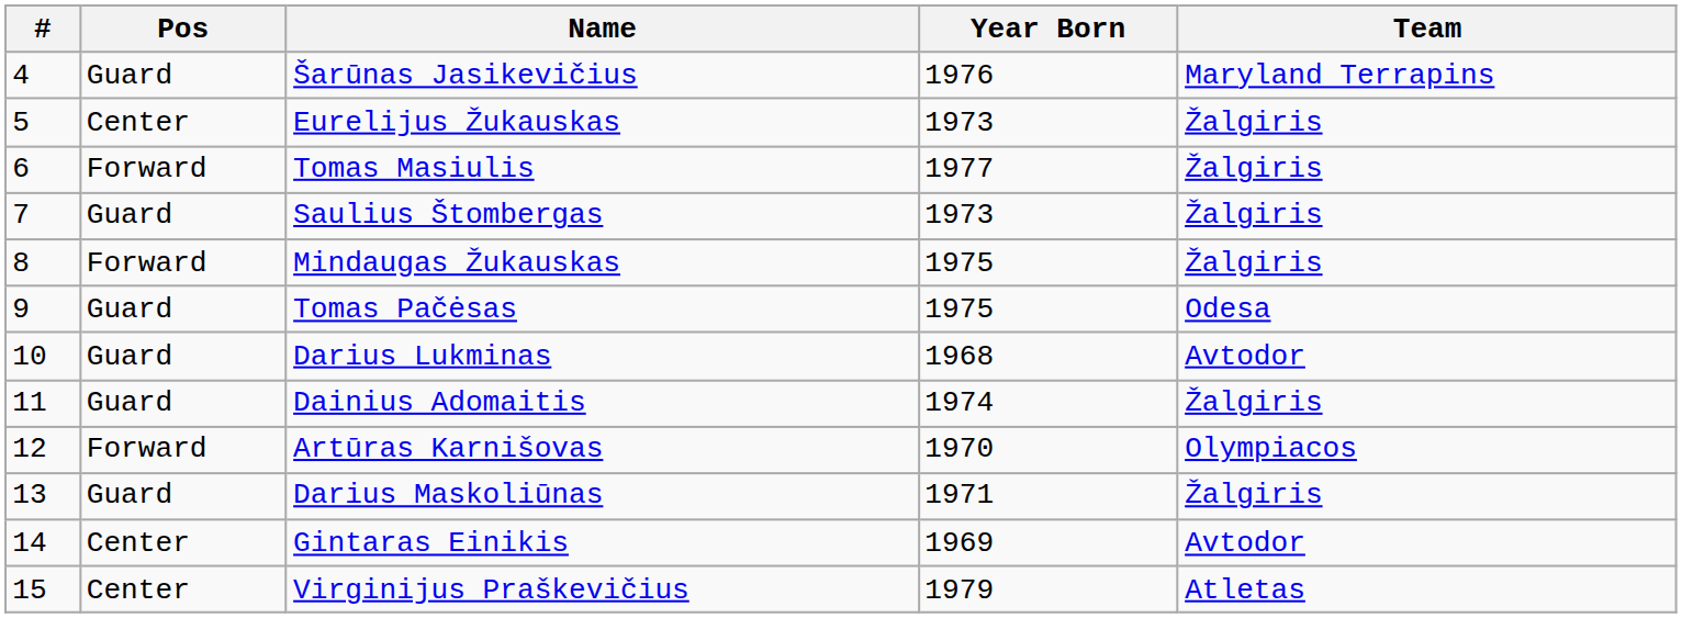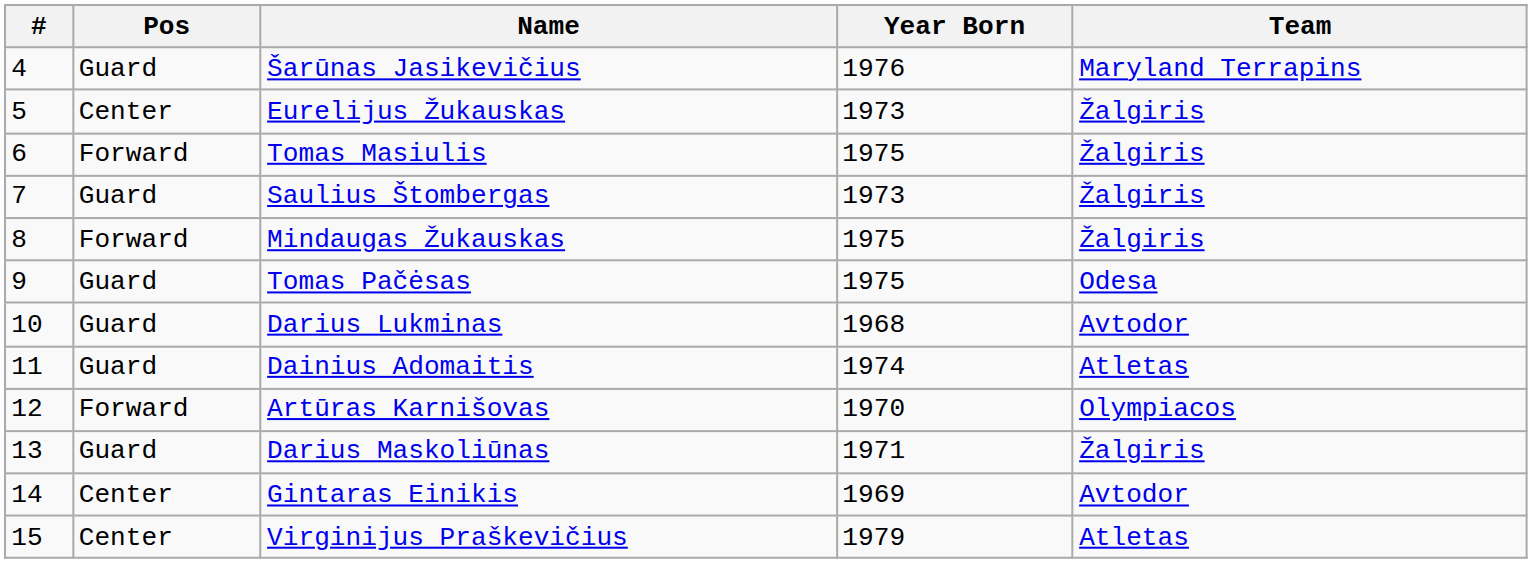Tomas Masiulis | Year Born: 1977 -> 1975
Dainius Adomaitis | Team: Žalgiris -> Atletas
